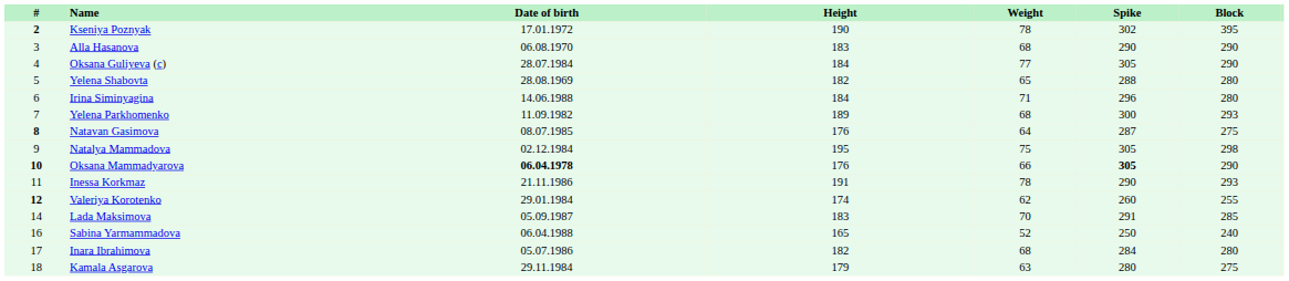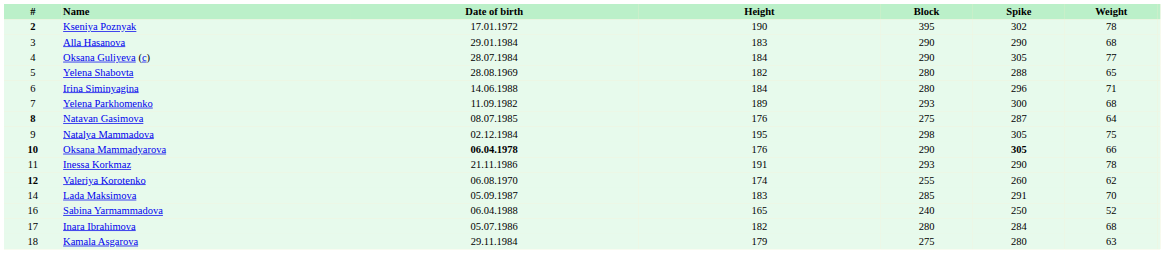columns swapped: Weight <-> Block
Alla Hasanova | Date of birth: 06.08.1970 -> 29.01.1984
Valeriya Korotenko | Date of birth: 29.01.1984 -> 06.08.1970
